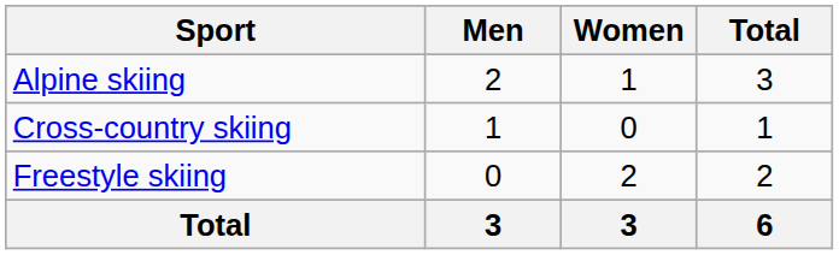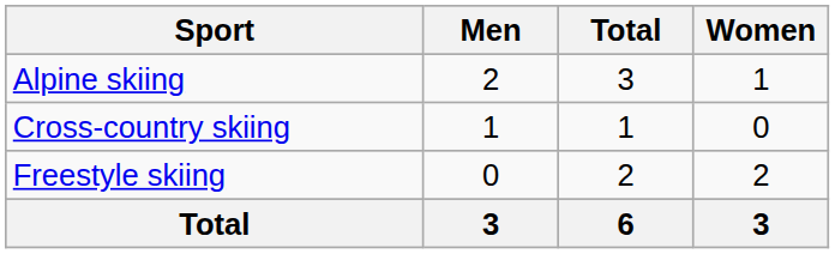columns swapped: Women <-> Total
